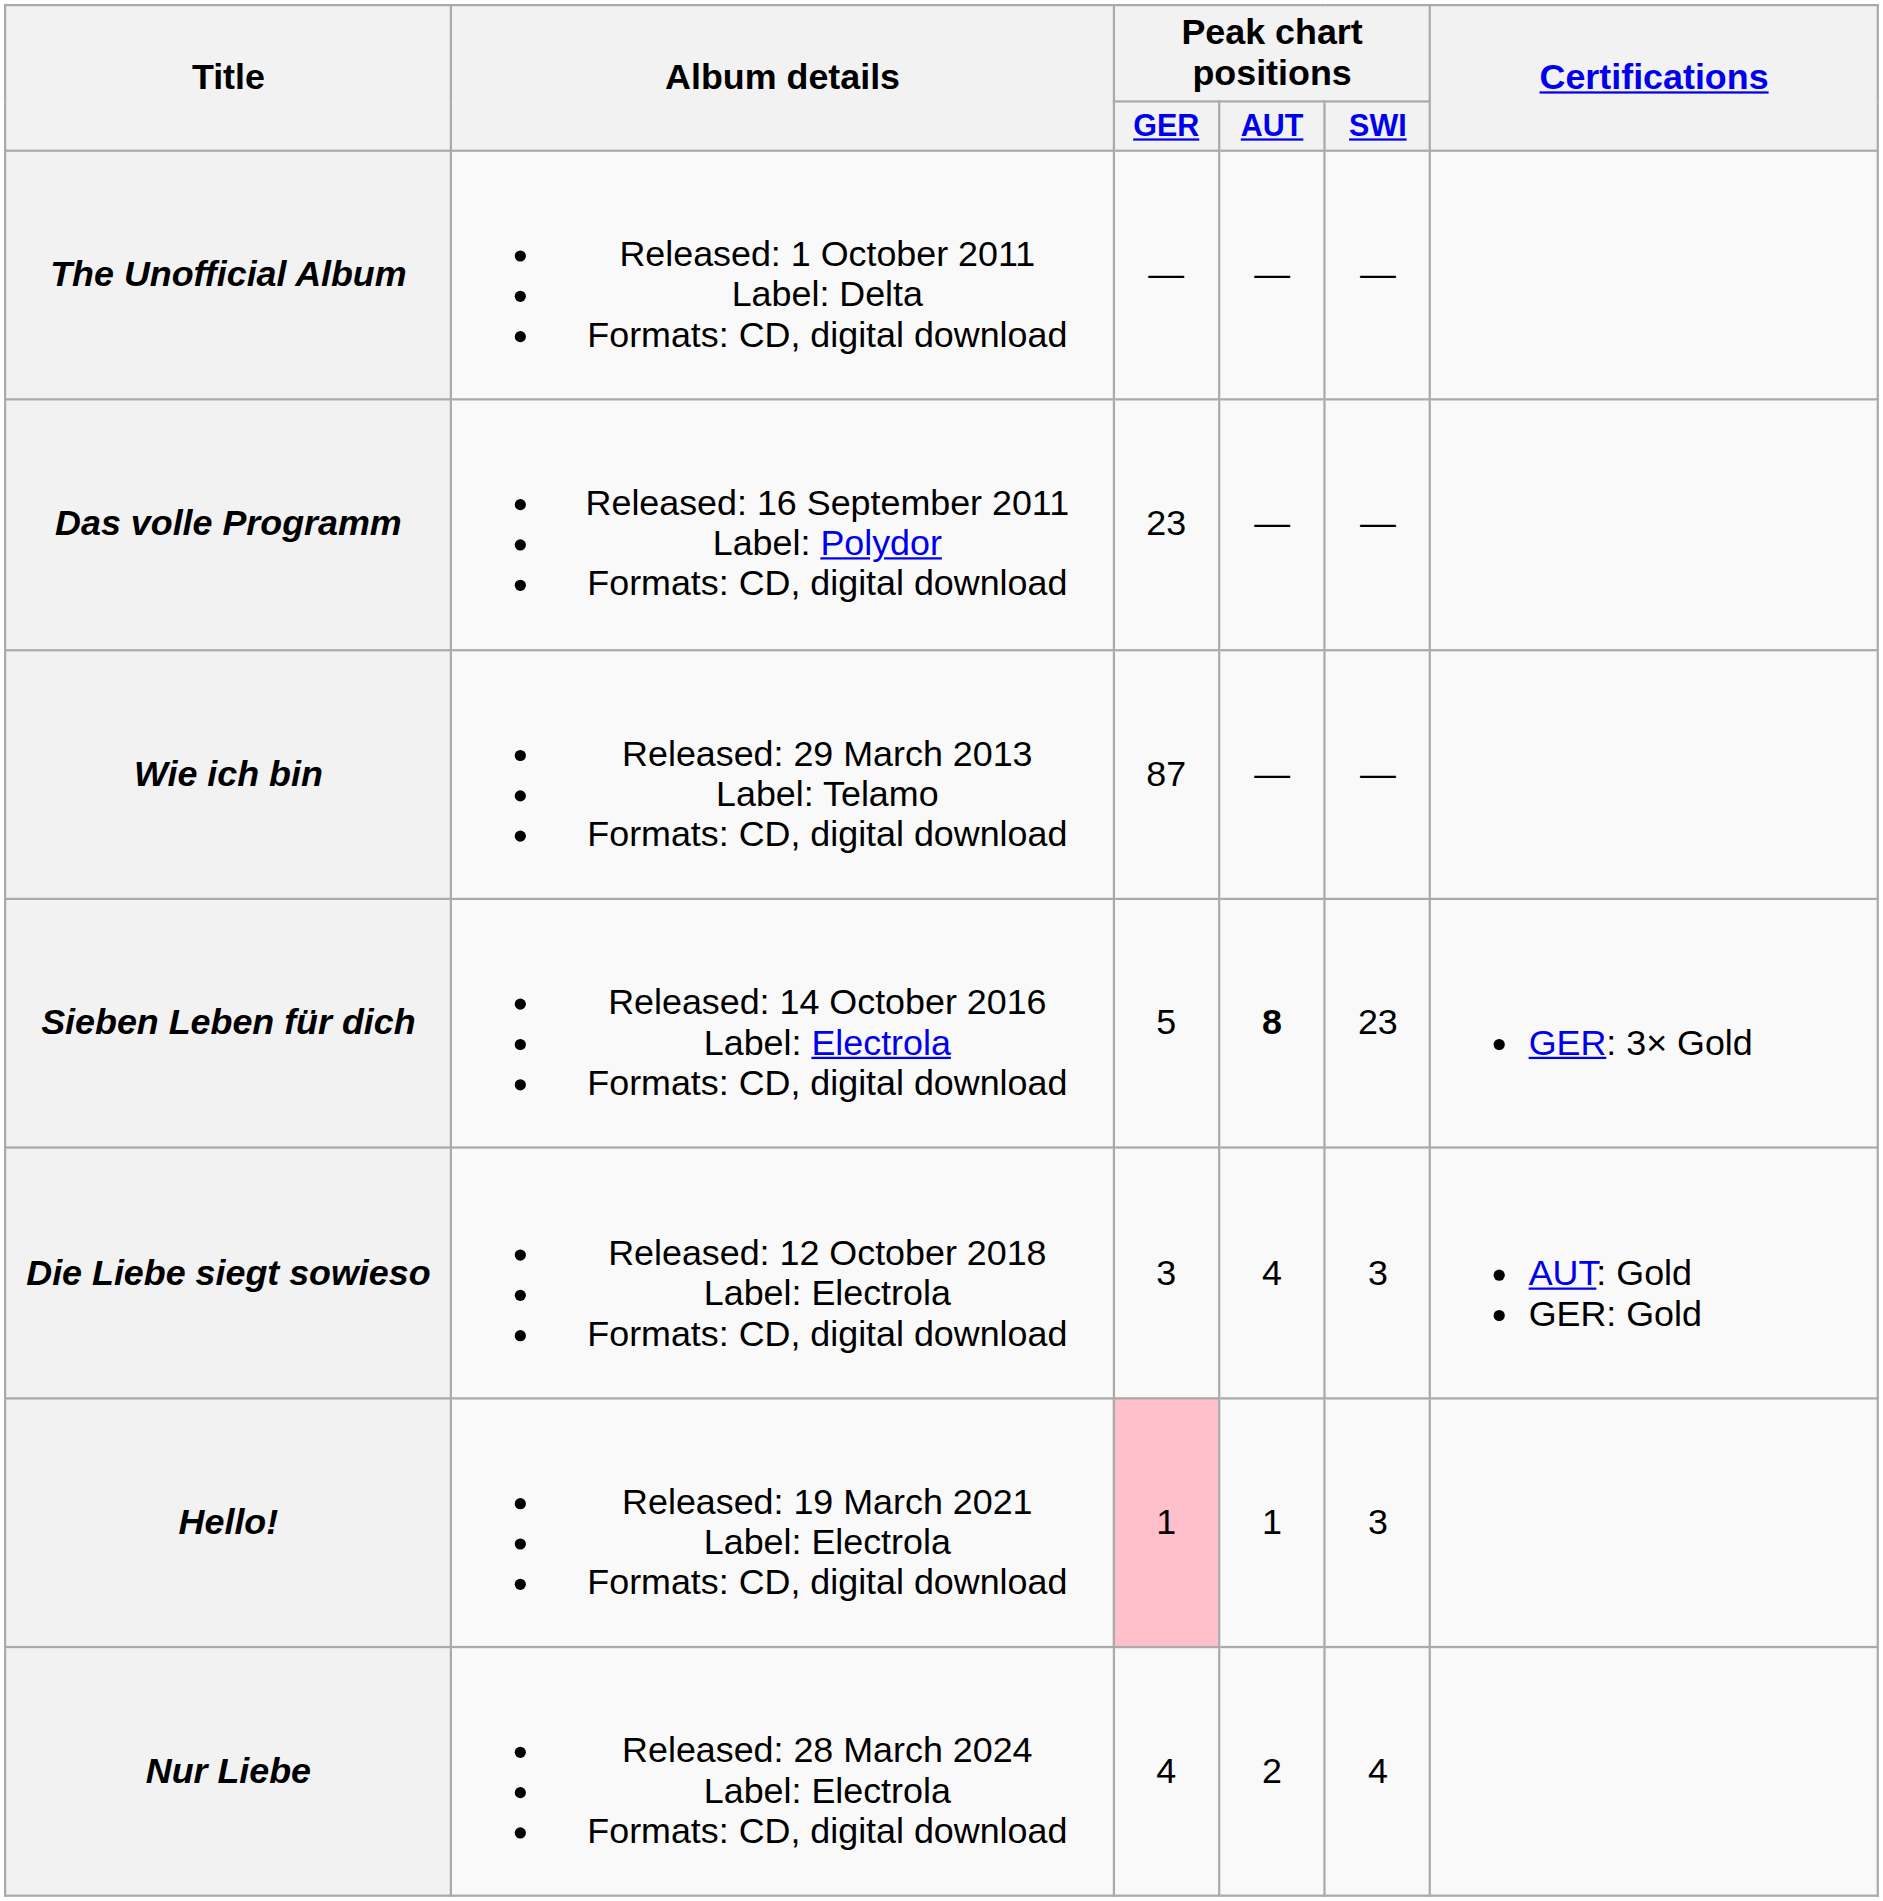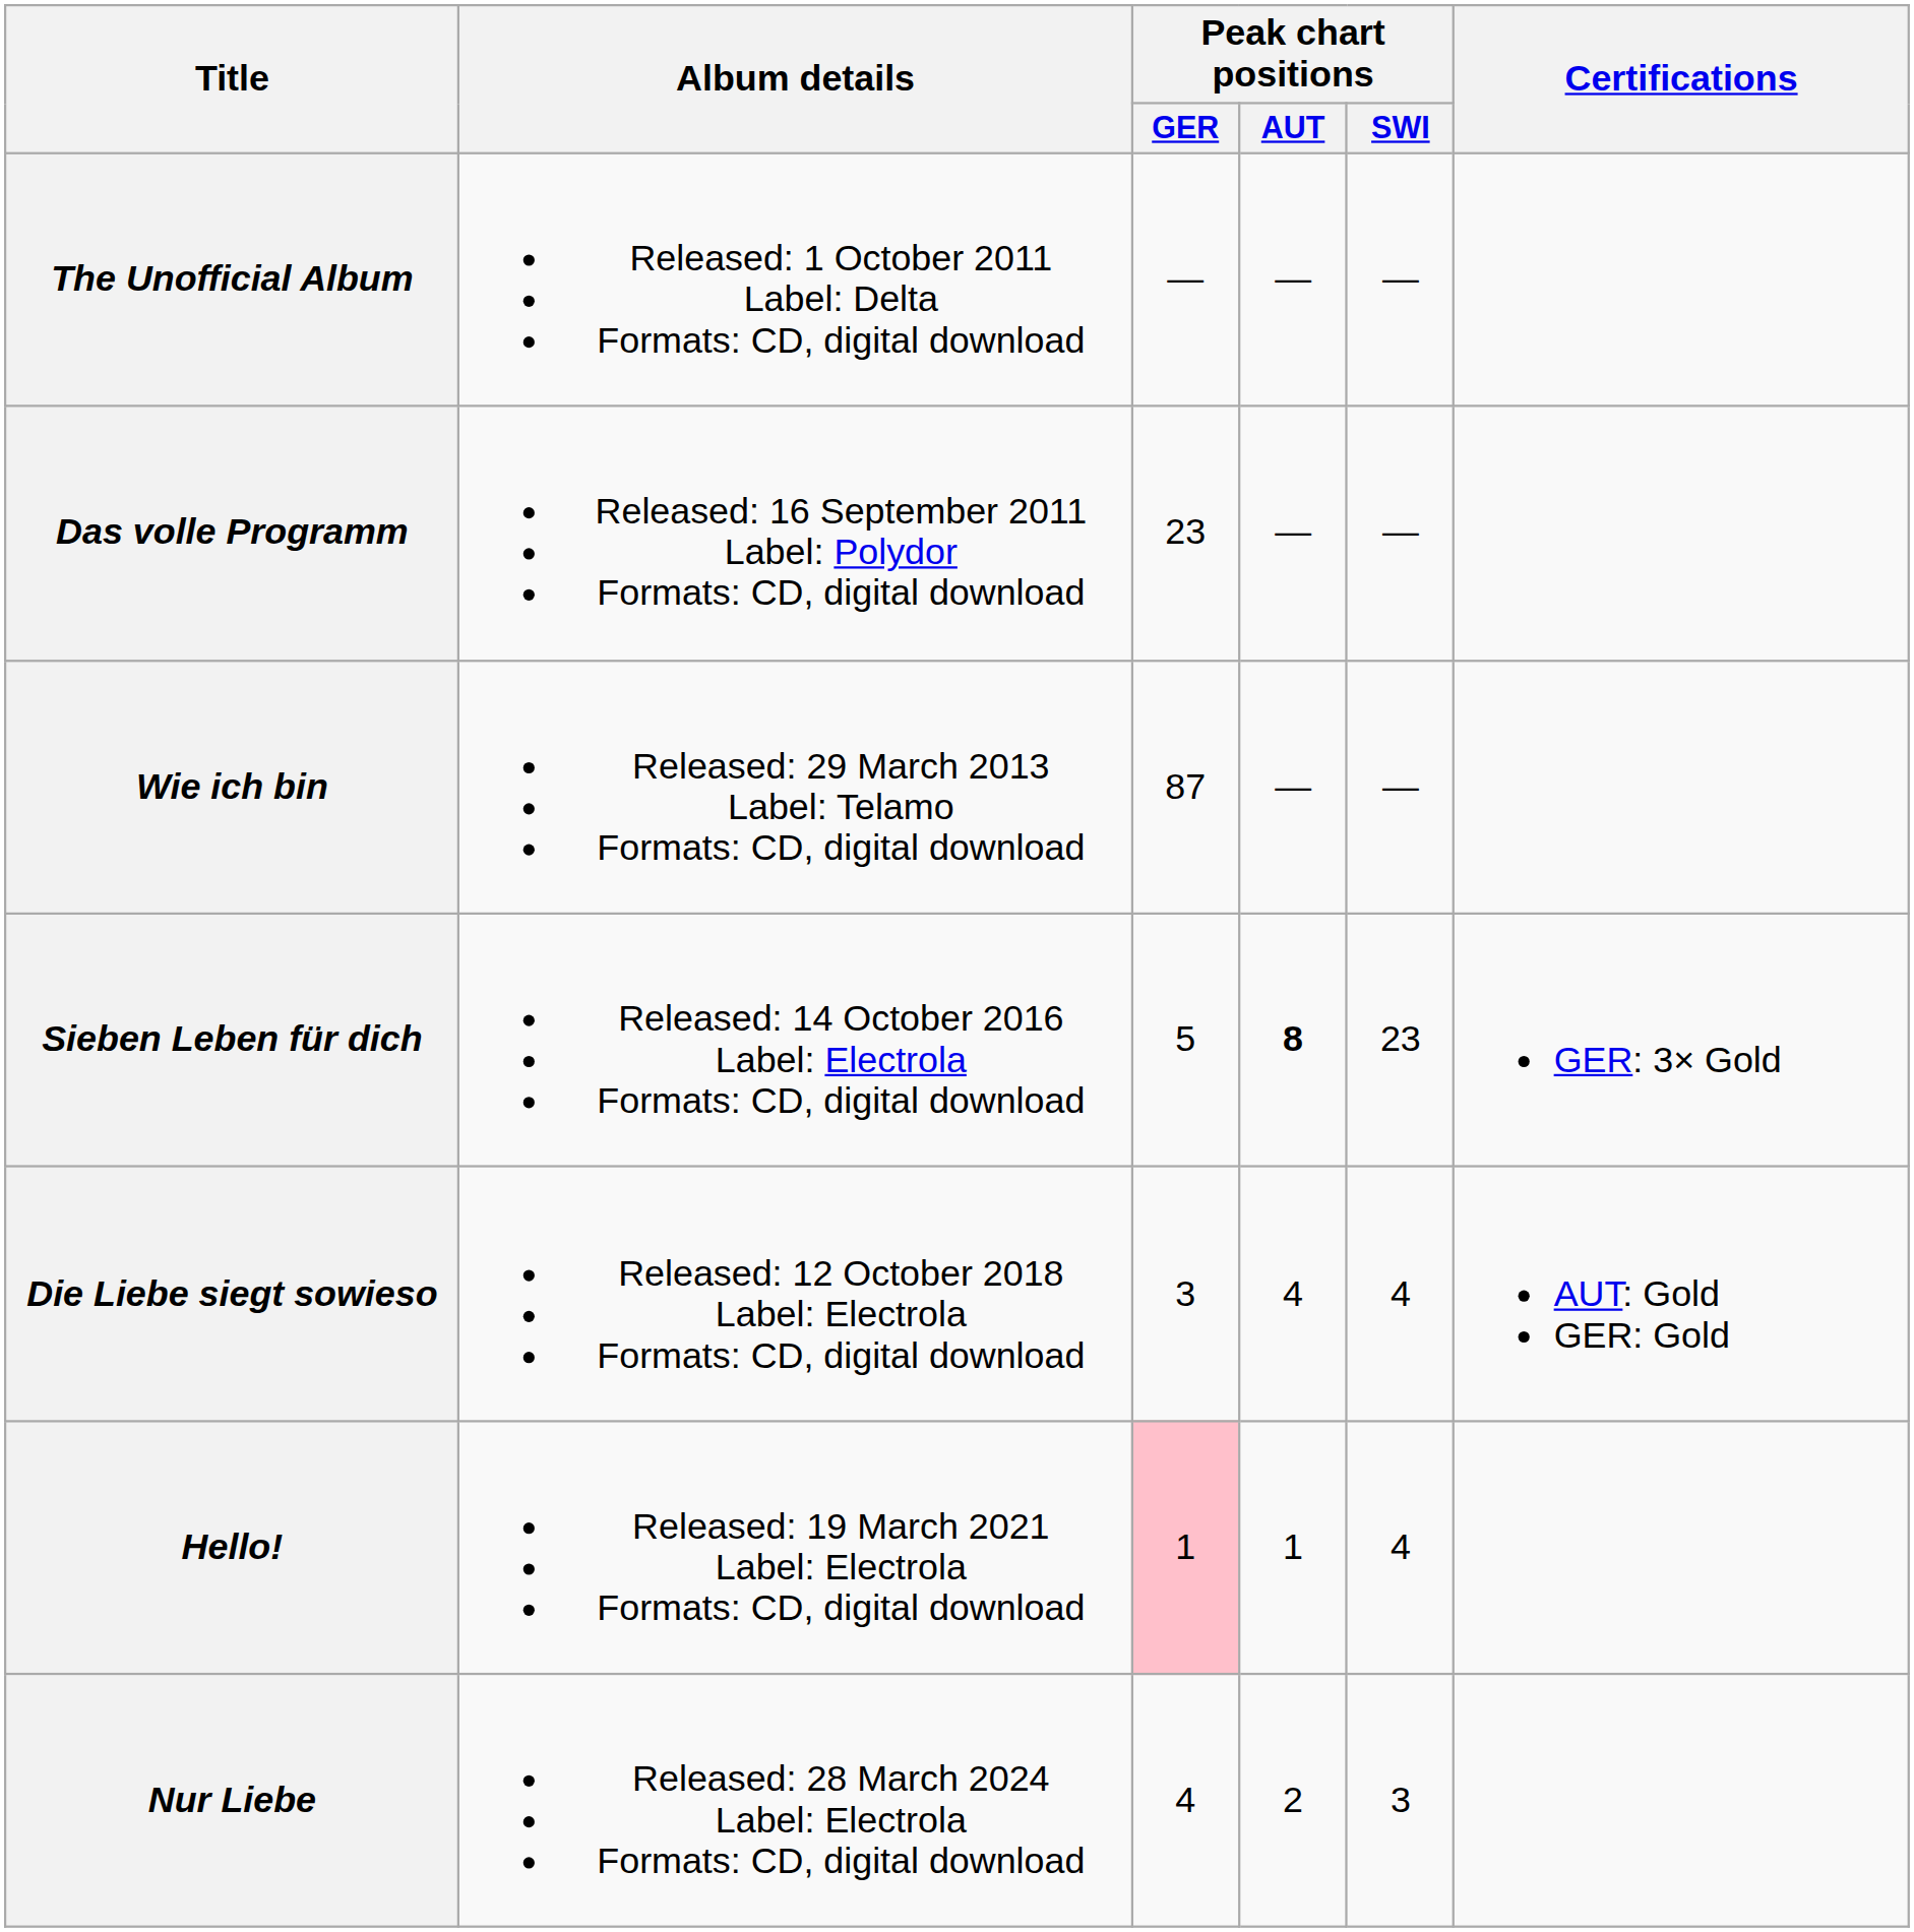Die Liebe siegt sowieso | Peak chart positions / SWI: 3 -> 4
Hello! | Peak chart positions / SWI: 3 -> 4
Nur Liebe | Peak chart positions / SWI: 4 -> 3
